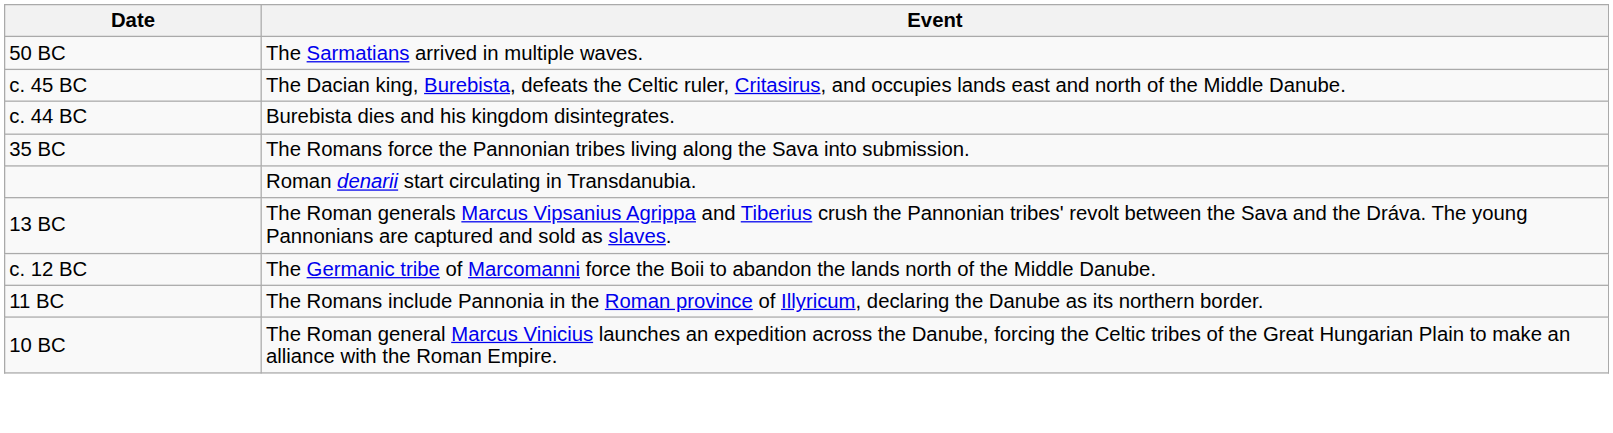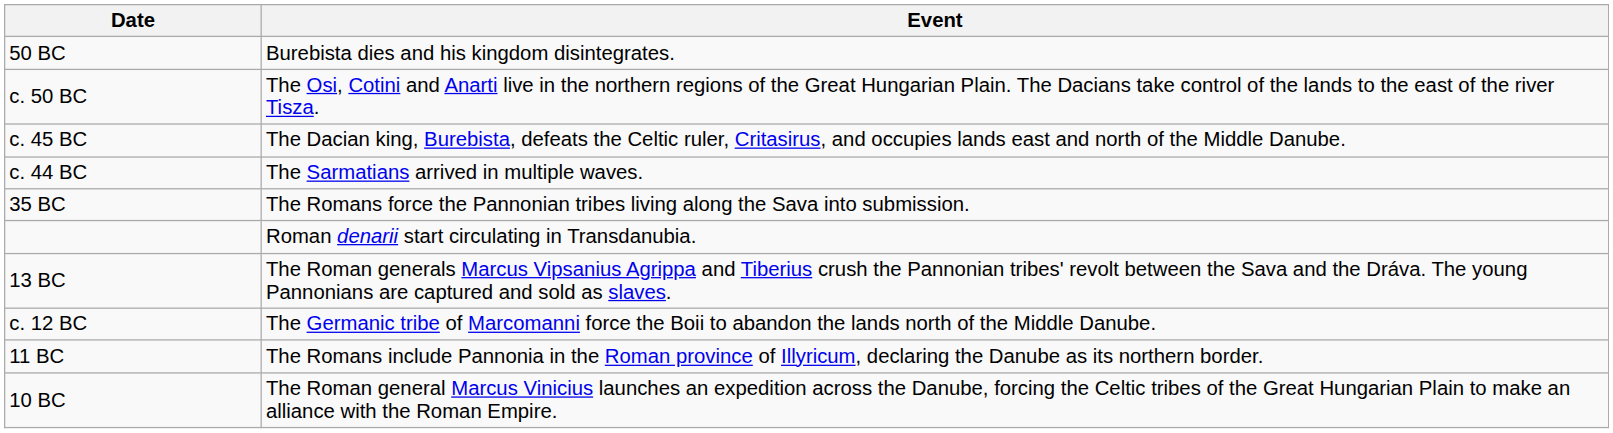50 BC | Event: The Sarmatians arrived in multiple waves. -> Burebista dies and his kingdom disintegrates.
+ row: c. 50 BC | The Osi, Cotini and Anarti live in the northern regions of the Great Hungarian Plain. The Dacians take control of the lands to the east of the river Tisza.
c. 44 BC | Event: Burebista dies and his kingdom disintegrates. -> The Sarmatians arrived in multiple waves.
